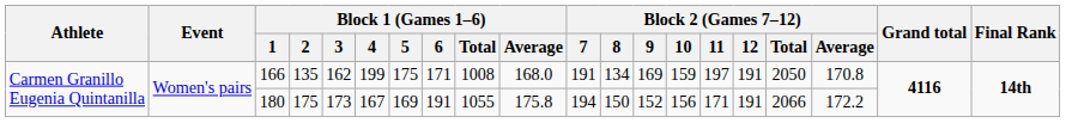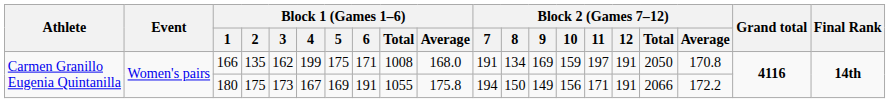180 | Block 2 (Games 7–12) / 9: 152 -> 149
